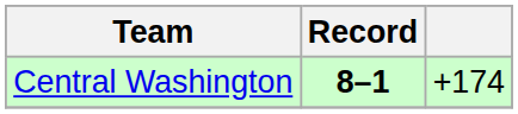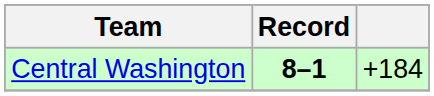Central Washington | column 3: +174 -> +184
